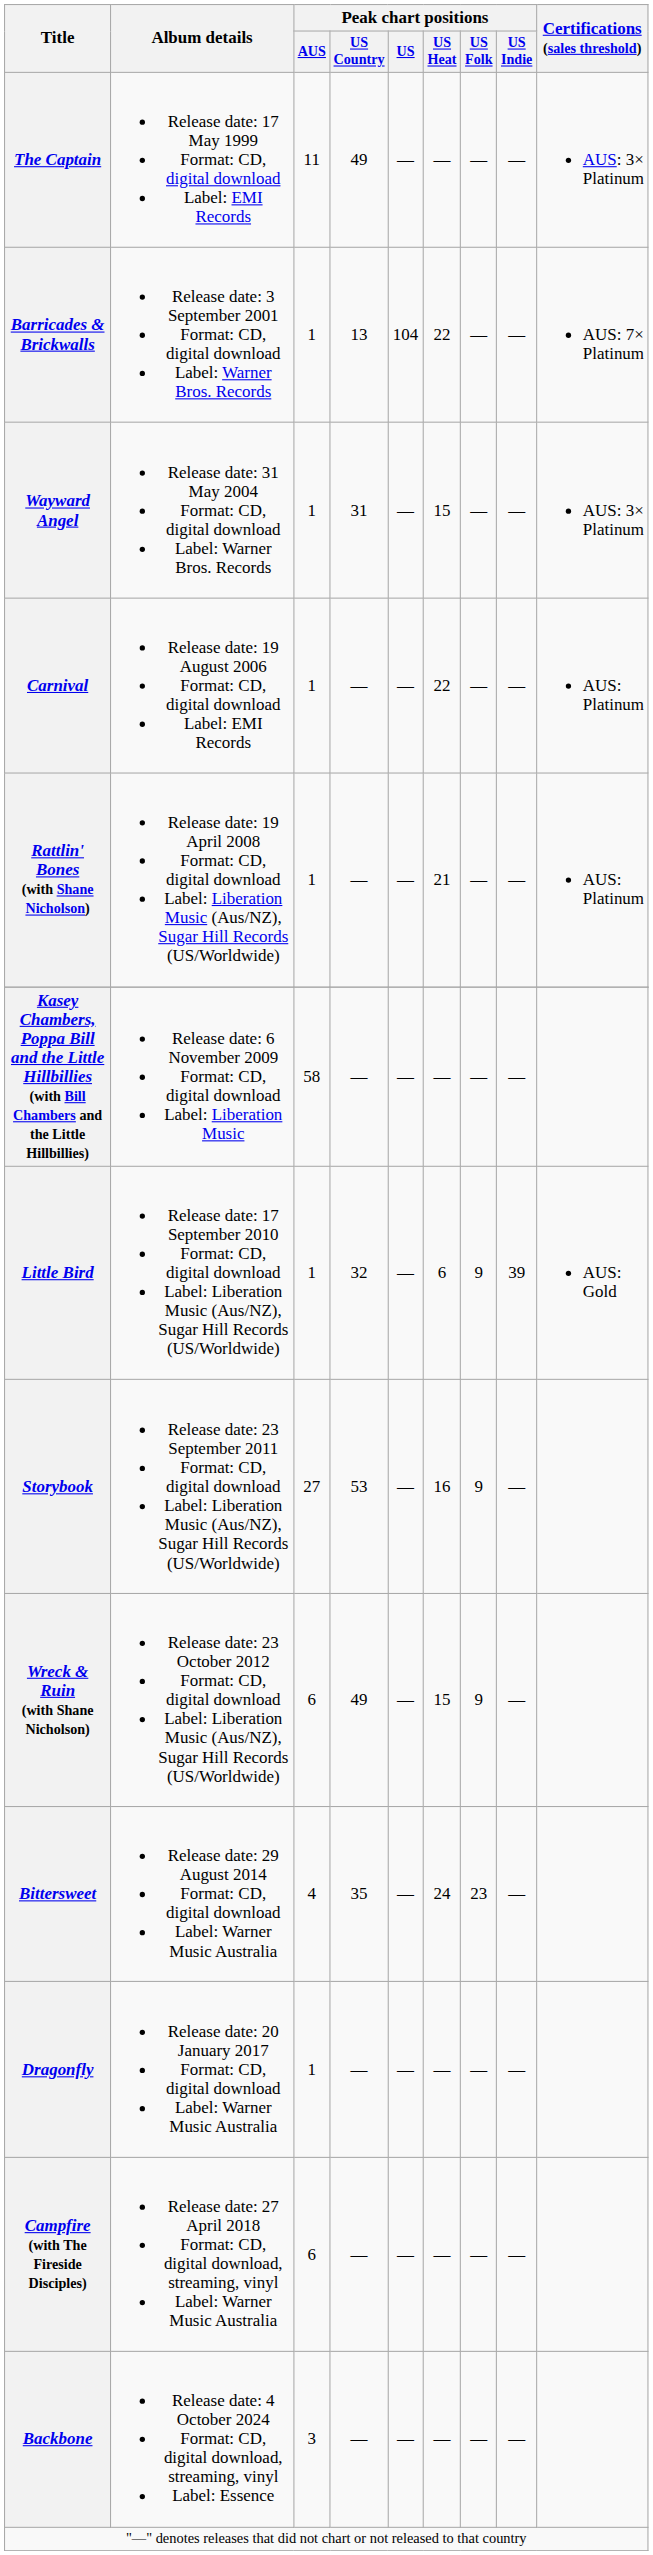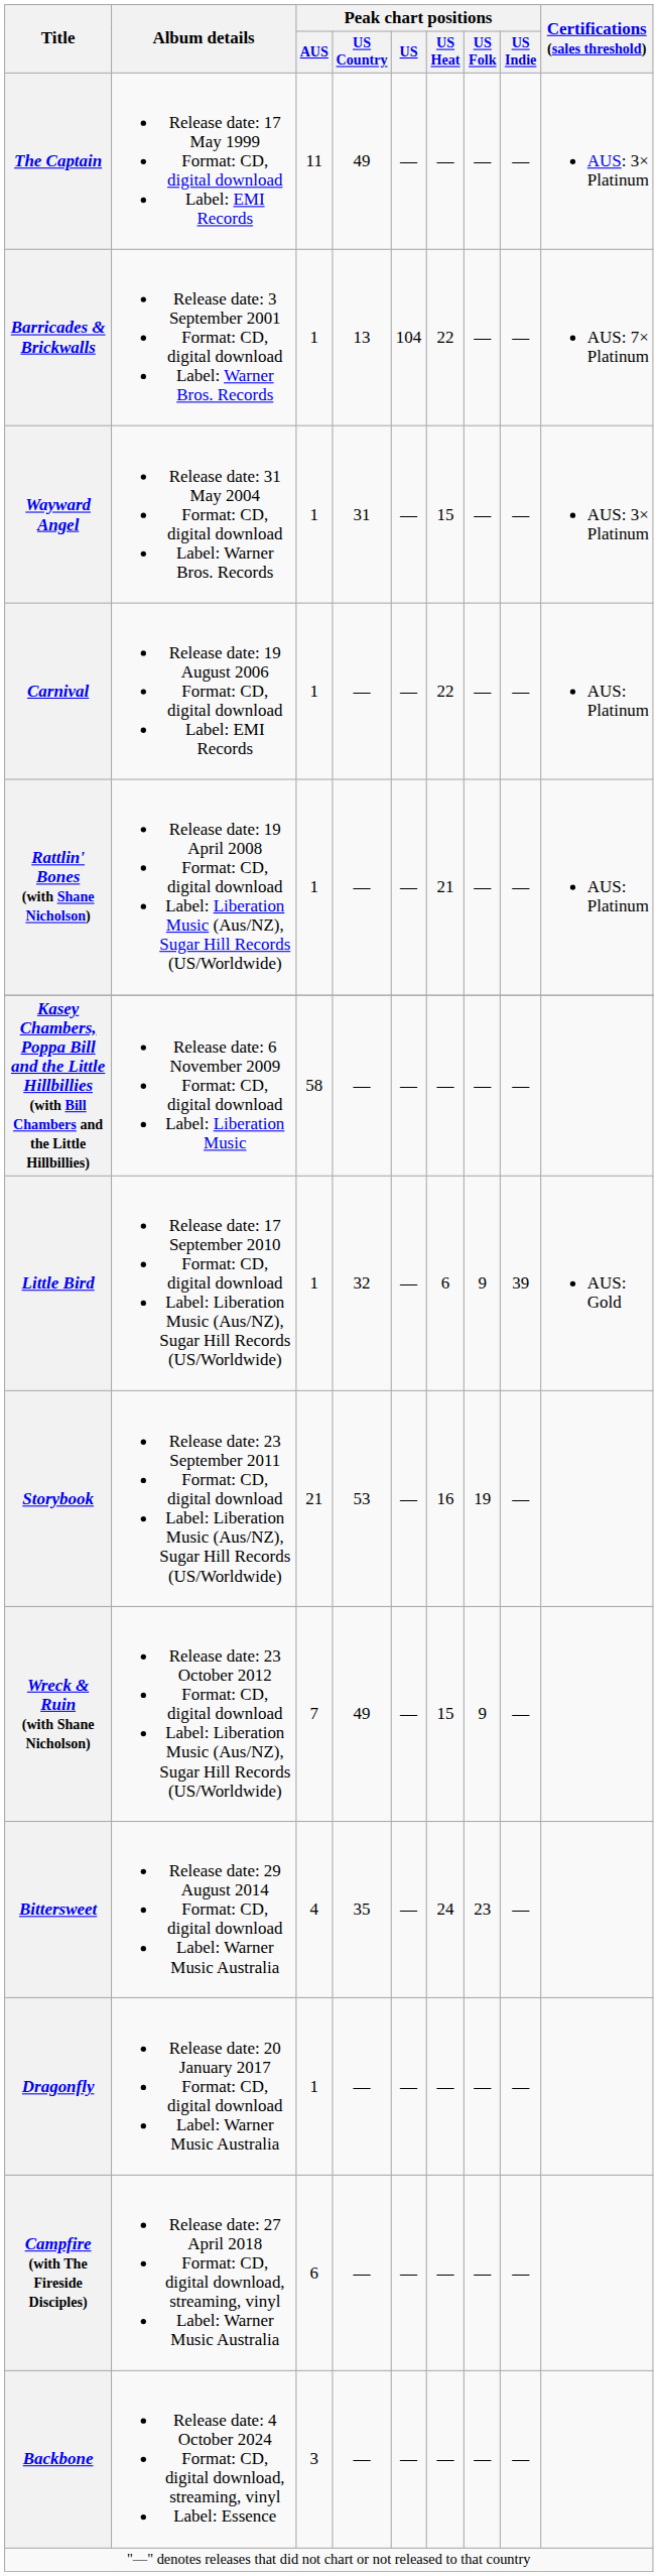Storybook | Peak chart positions / AUS: 27 -> 21
Storybook | Peak chart positions / US Folk: 9 -> 19
Wreck & Ruin (with Shane Nicholson) | Peak chart positions / AUS: 6 -> 7
